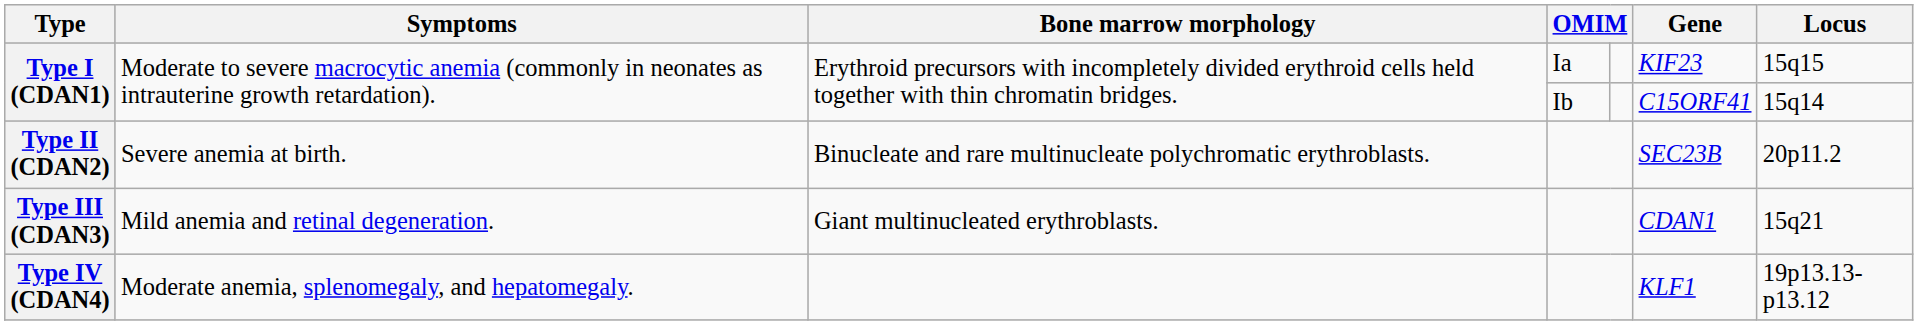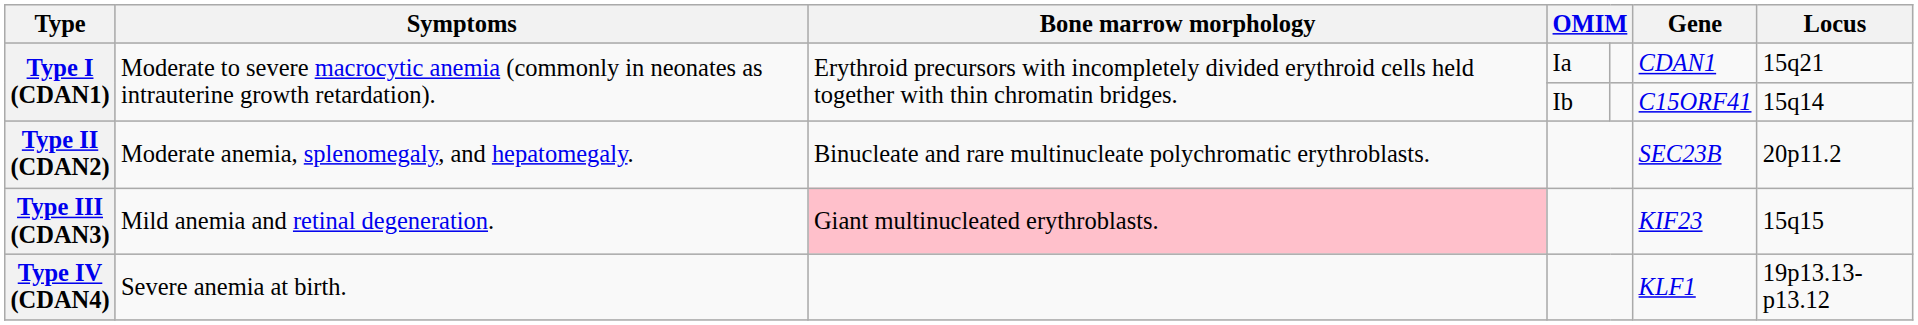Type I (CDAN1) / Ia | Gene: KIF23 -> CDAN1
Type I (CDAN1) / Ia | Locus: 15q15 -> 15q21
Type II (CDAN2) | Symptoms: Severe anemia at birth. -> Moderate anemia, splenomegaly, and hepatomegaly.
Type III (CDAN3) | Bone marrow morphology: no background -> pink background
Type III (CDAN3) | Gene: CDAN1 -> KIF23
Type III (CDAN3) | Locus: 15q21 -> 15q15
Type IV (CDAN4) | Symptoms: Moderate anemia, splenomegaly, and hepatomegaly. -> Severe anemia at birth.
